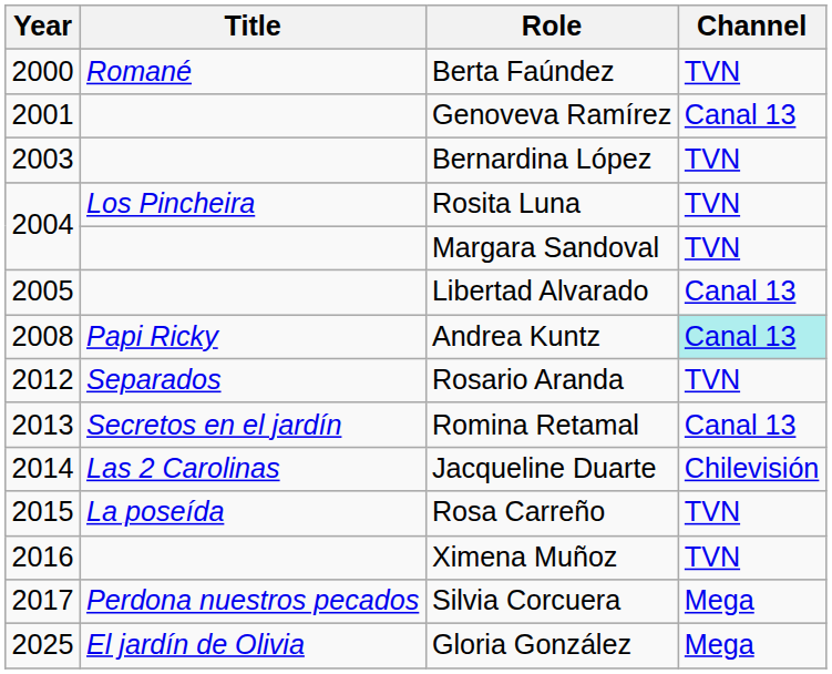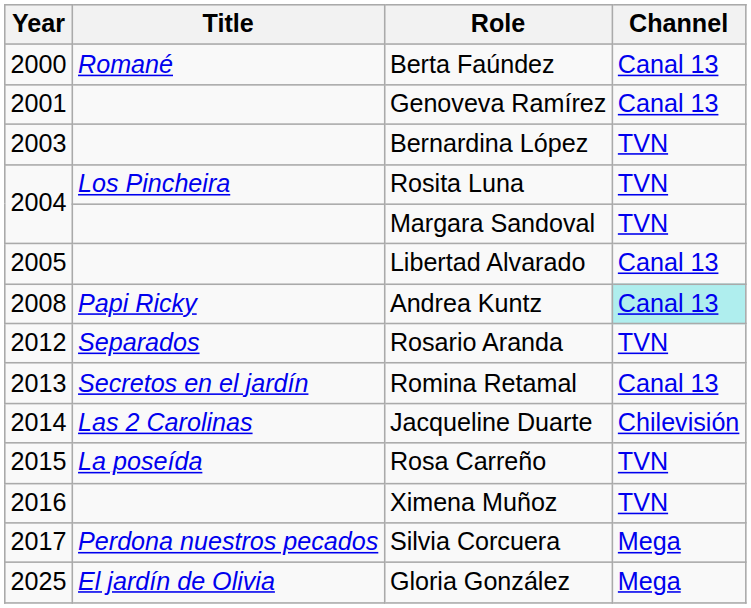Berta Faúndez | Channel: TVN -> Canal 13
